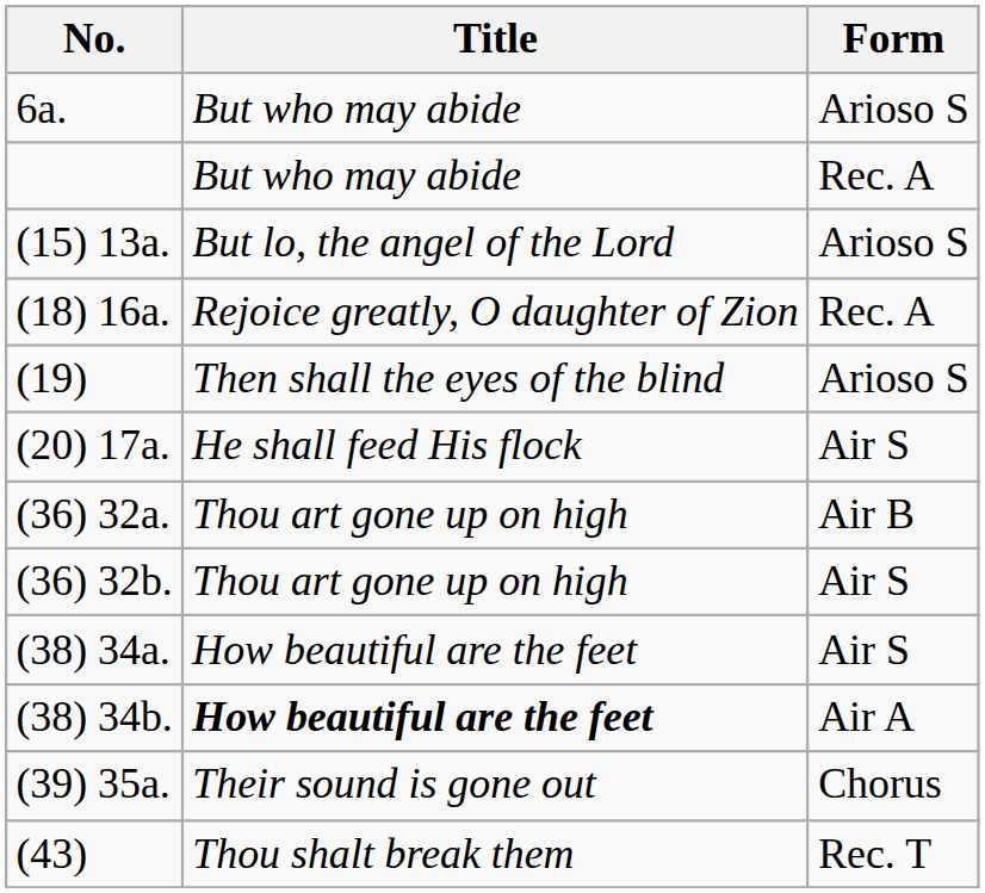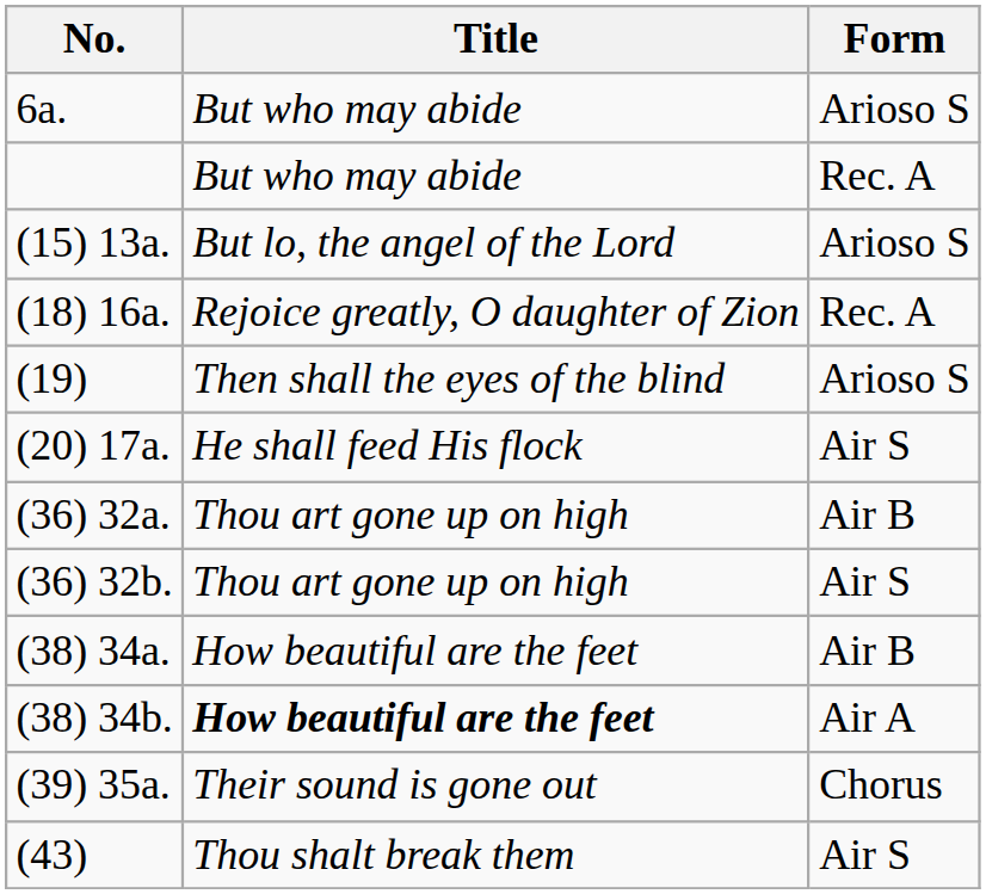(38) 34a. | Form: Air S -> Air B
(43) | Form: Rec. T -> Air S
